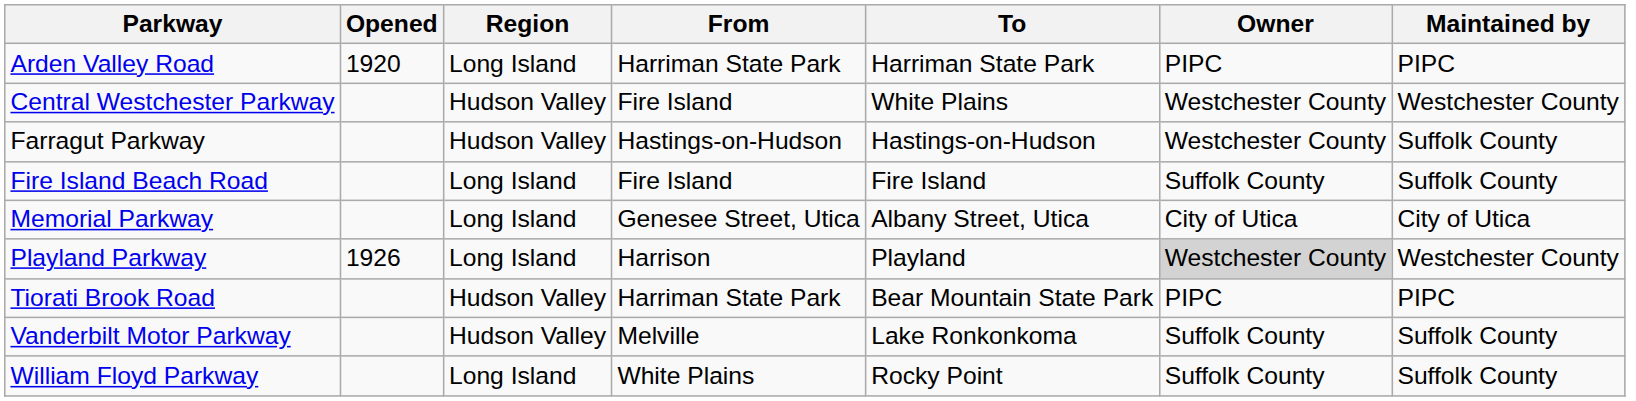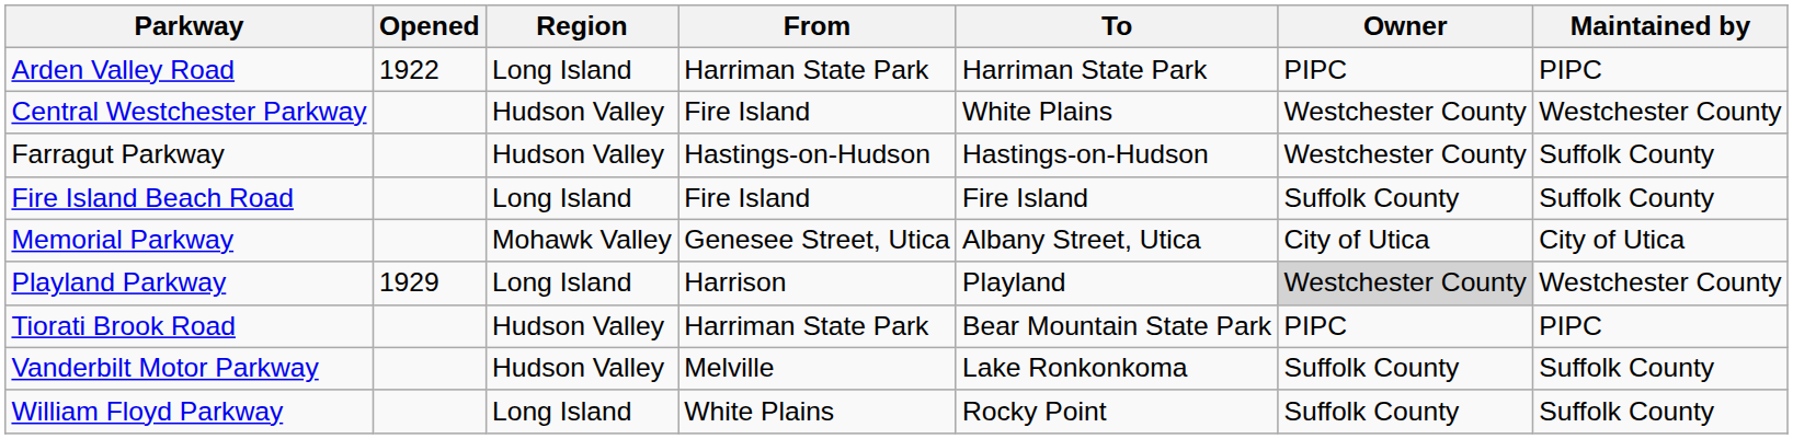Arden Valley Road | Opened: 1920 -> 1922
Memorial Parkway | Region: Long Island -> Mohawk Valley
Playland Parkway | Opened: 1926 -> 1929
